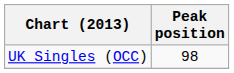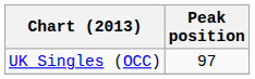UK Singles (OCC) | Peak position: 98 -> 97
